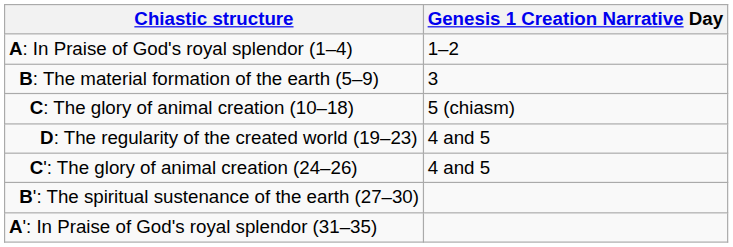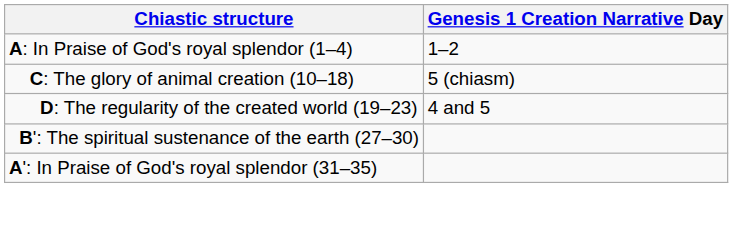- row: B: The material formation of the earth (5–9) | 3
- row: C': The glory of animal creation (24–26) | 4 and 5
